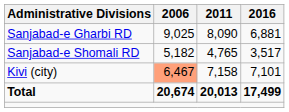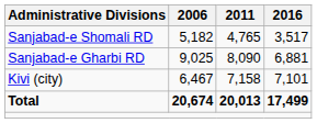rows swapped: Sanjabad-e Gharbi RD <-> Sanjabad-e Shomali RD
Kivi (city) | 2006: lightsalmon background -> no background
